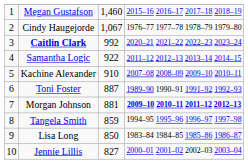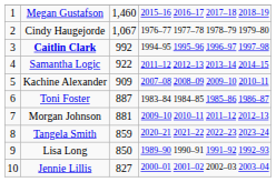Caitlin Clark | column 4: 2020–21 2021–22 2022–23 2023–24 -> 1994–95 1995–96 1996–97 1997–98
Kachine Alexander | column 3: 910 -> 909
Toni Foster | column 4: 1989–90 1990–91 1991–92 1992–93 -> 1983–84 1984–85 1985–86 1986–87
Morgan Johnson | column 4: bold -> normal
Tangela Smith | column 4: 1994–95 1995–96 1996–97 1997–98 -> 2020–21 2021–22 2022–23 2023–24
Lisa Long | column 4: 1983–84 1984–85 1985–86 1986–87 -> 1989–90 1990–91 1991–92 1992–93
